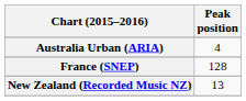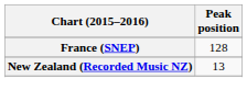- row: Australia Urban (ARIA) | 4
